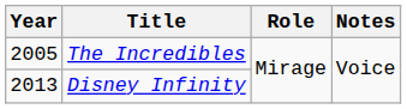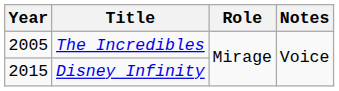Disney Infinity | Year: 2013 -> 2015
